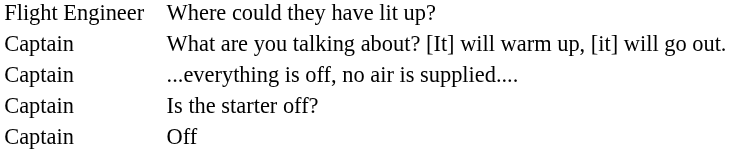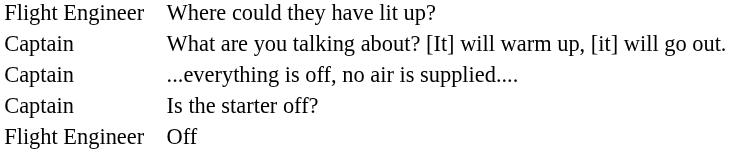Off | column 1: Captain -> Flight Engineer
